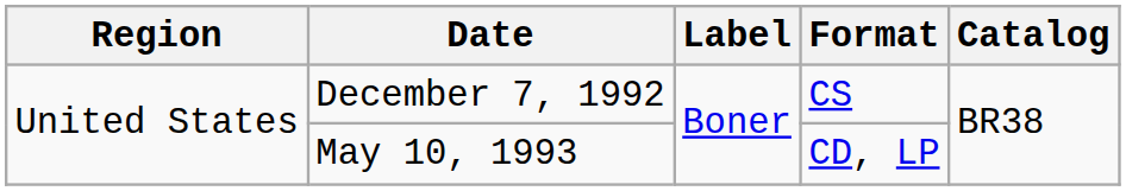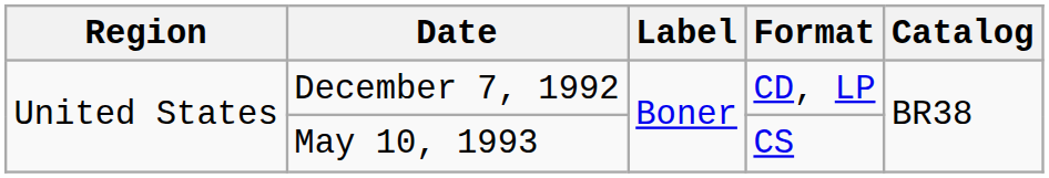December 7, 1992 | Format: CS -> CD, LP
May 10, 1993 | Format: CD, LP -> CS
